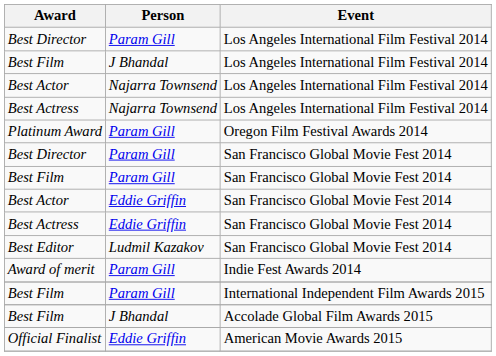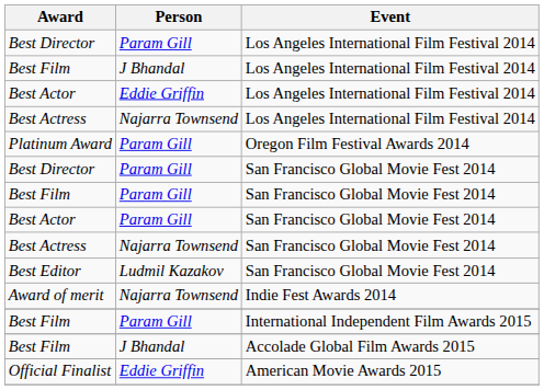Best Actor / Los Angeles International Film Festival 2014 | Person: Najarra Townsend -> Eddie Griffin
Best Actor / San Francisco Global Movie Fest 2014 | Person: Eddie Griffin -> Param Gill
Best Actress / San Francisco Global Movie Fest 2014 | Person: Eddie Griffin -> Najarra Townsend
Award of merit | Person: Param Gill -> Najarra Townsend
